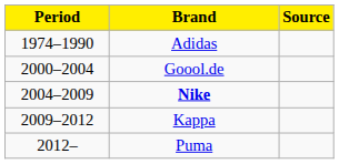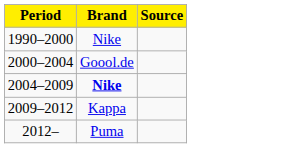- row: 1974–1990 | Adidas
+ row: 1990–2000 | Nike
